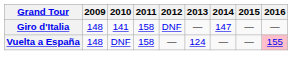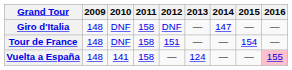Giro d'Italia | 2010: 141 -> DNF
+ row: Tour de France | 148 | DNF | 158 | 151 | — | — | 154 | —
Vuelta a España | 2010: DNF -> 141
